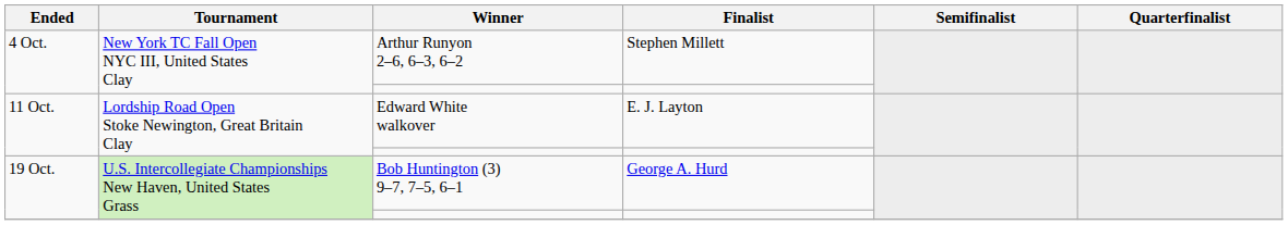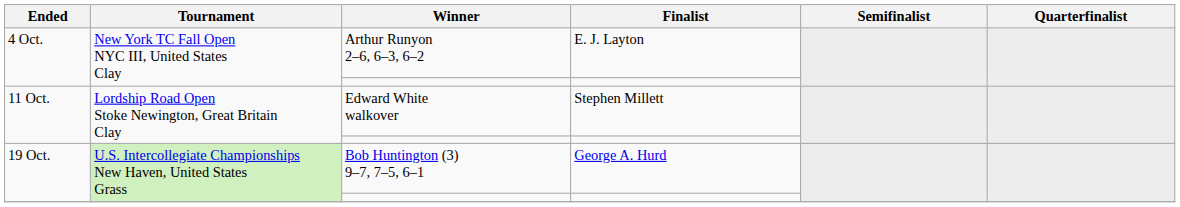Arthur Runyon 2–6, 6–3, 6–2 | Finalist: Stephen Millett -> E. J. Layton
Edward White walkover | Finalist: E. J. Layton -> Stephen Millett
